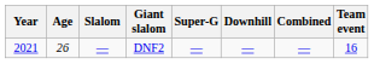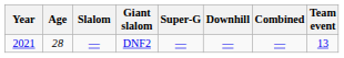DNF2 | Age: 26 -> 28
DNF2 | Team event: 16 -> 13
